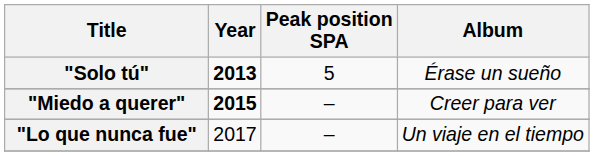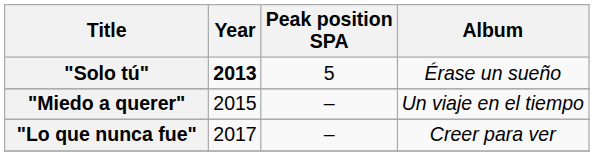"Miedo a querer" | Year: bold -> normal
"Miedo a querer" | Album: Creer para ver -> Un viaje en el tiempo
"Lo que nunca fue" | Album: Un viaje en el tiempo -> Creer para ver
